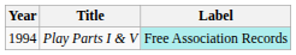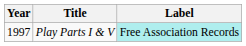Play Parts I & V | Year: 1994 -> 1997
